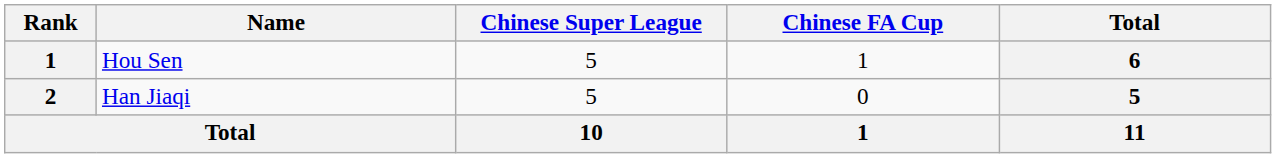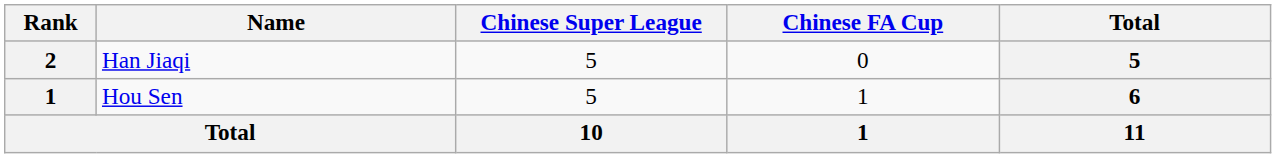rows swapped: Hou Sen <-> Han Jiaqi
